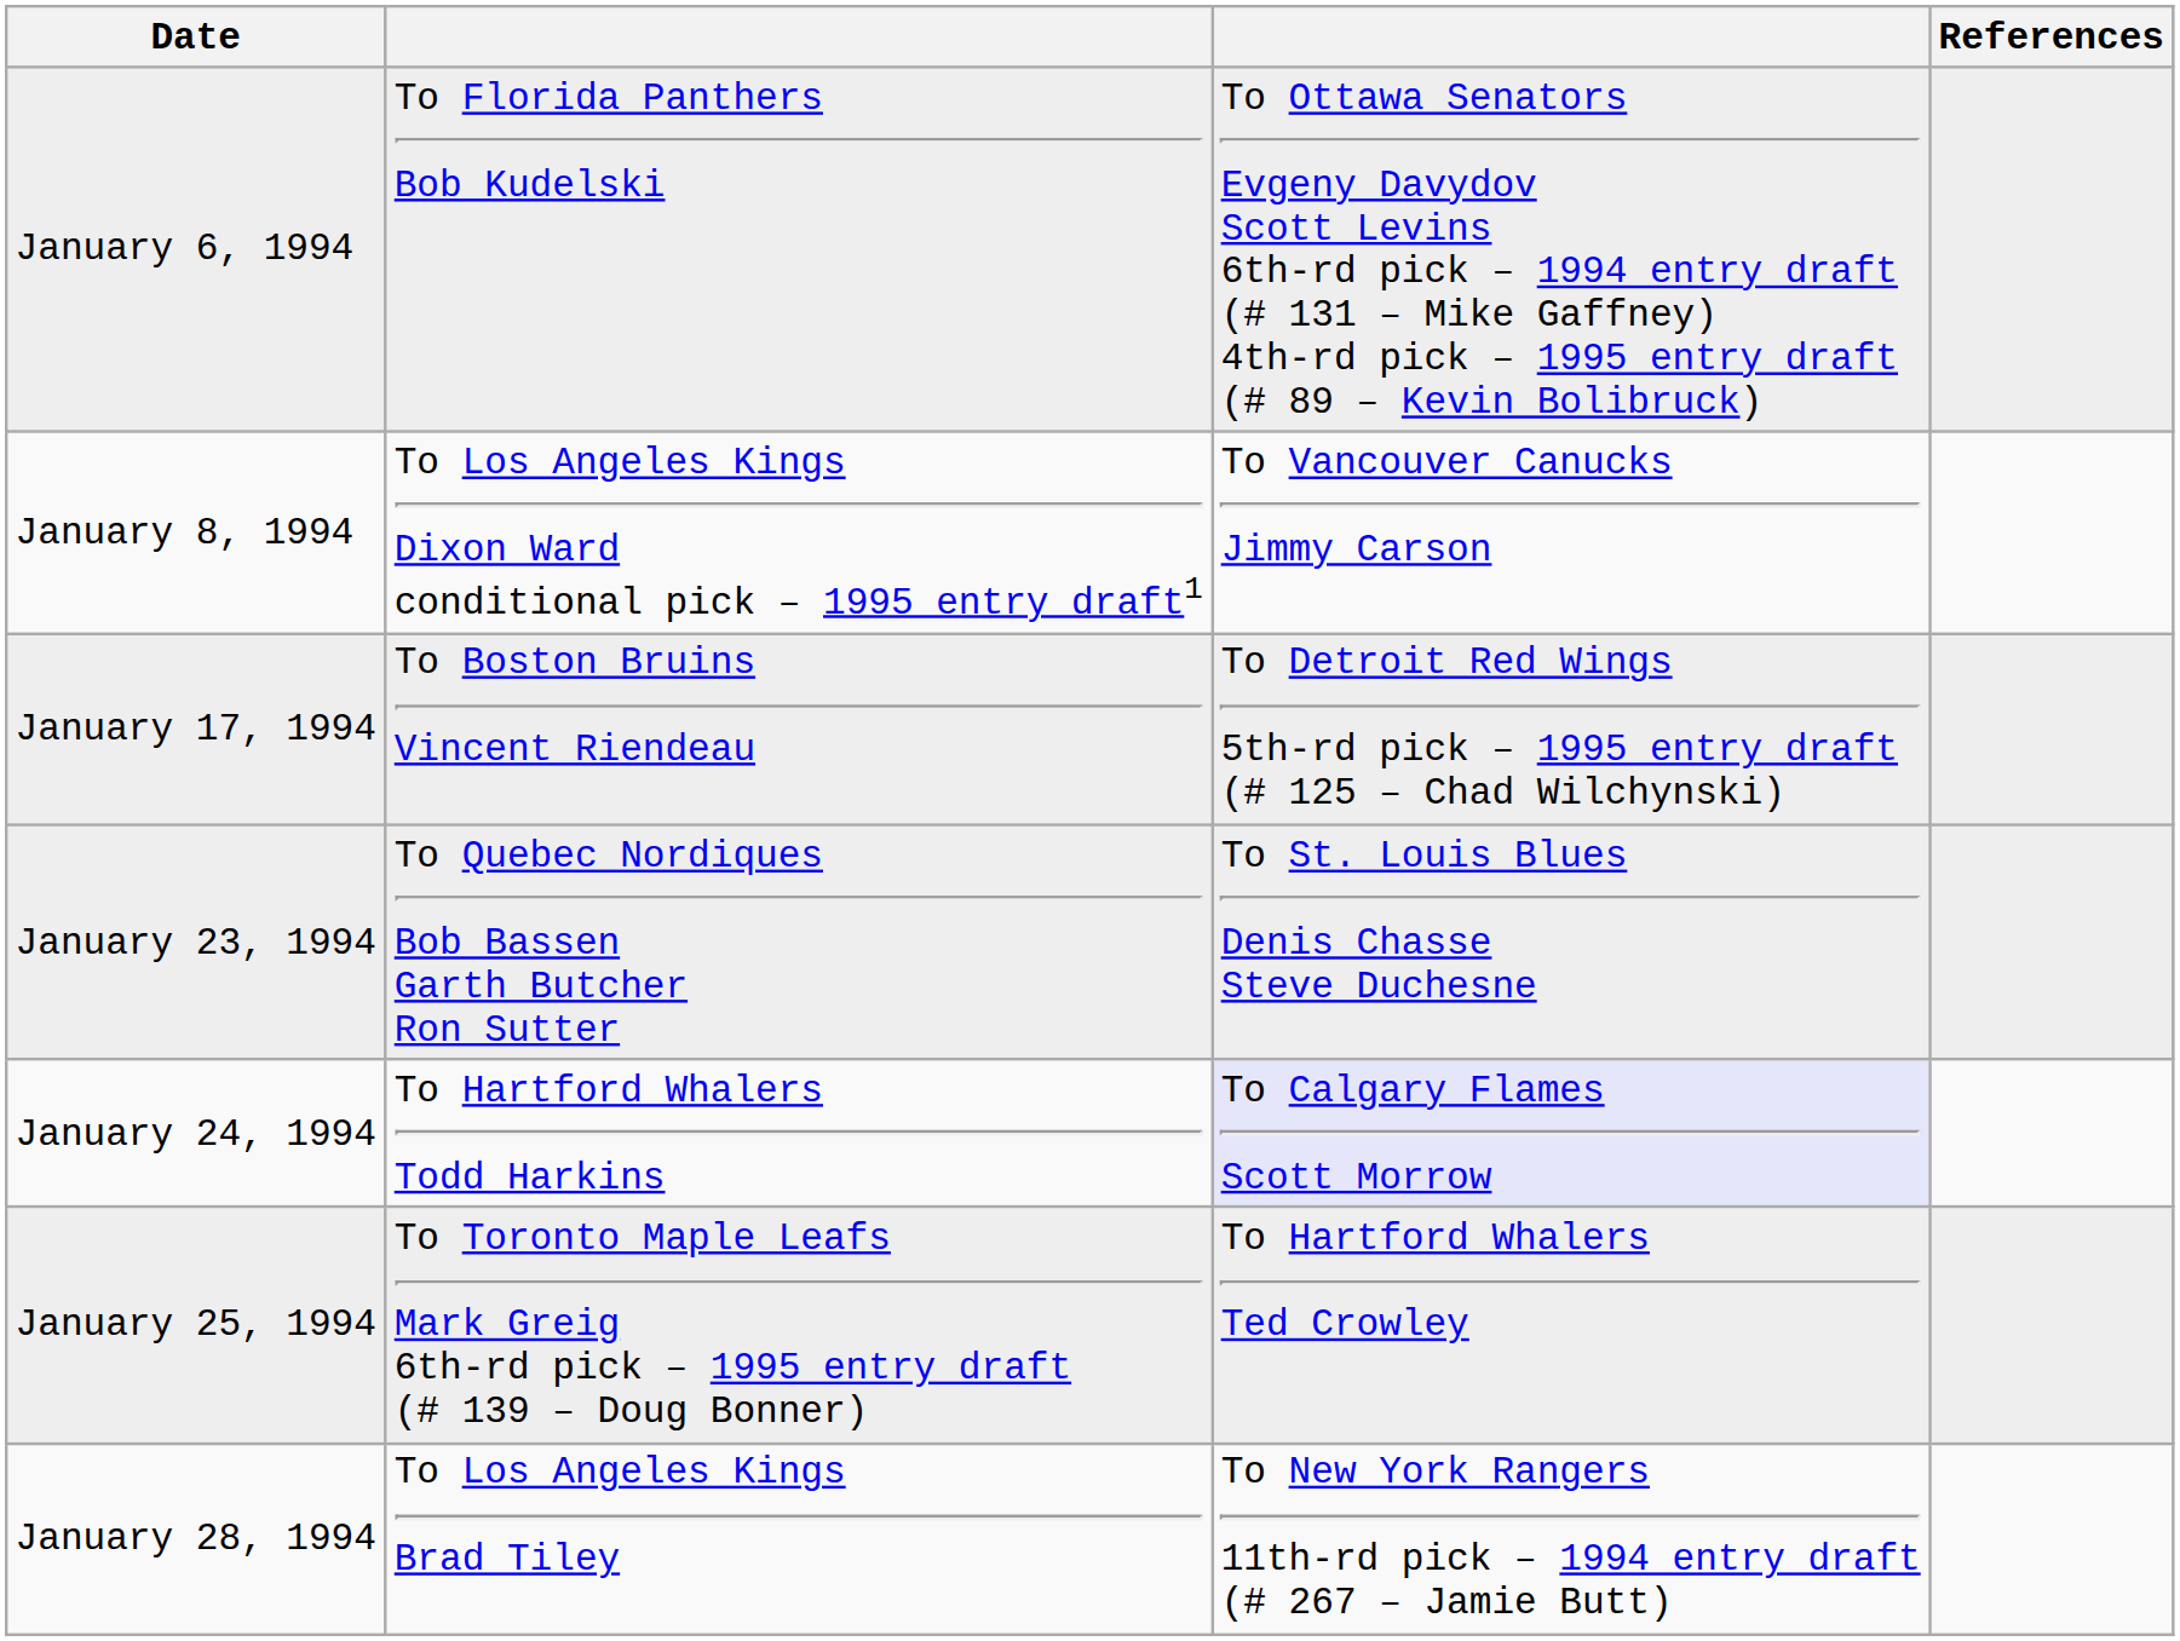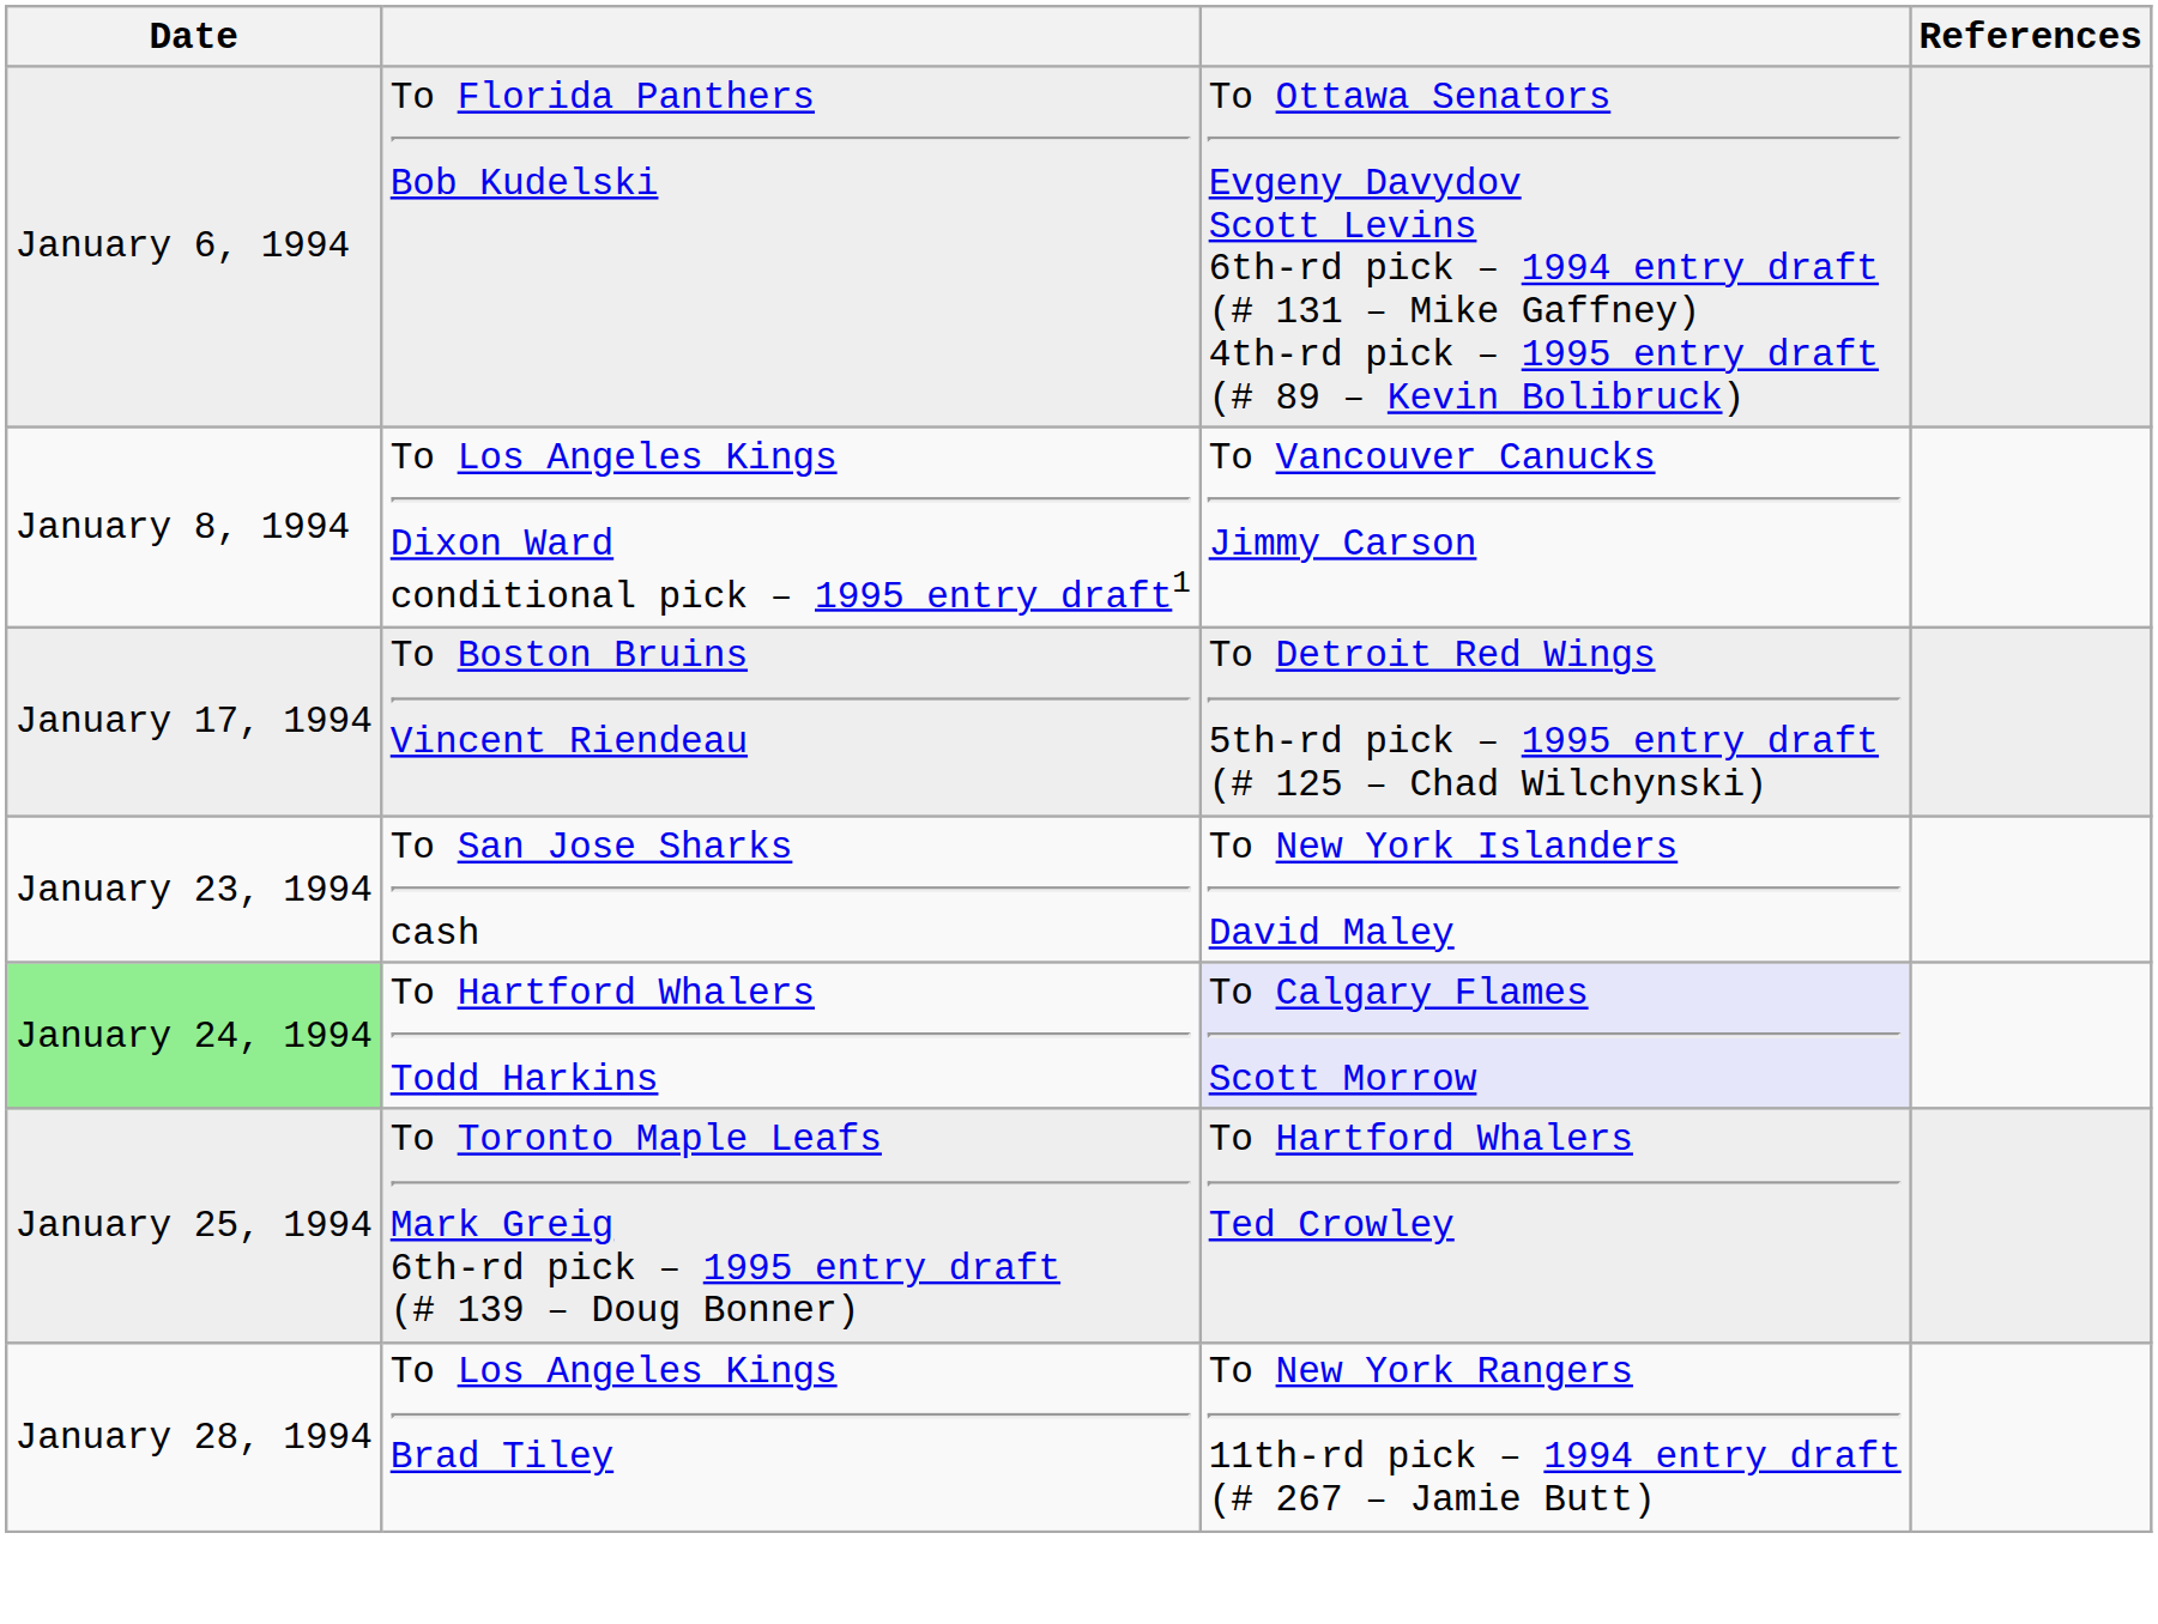+ row: January 23, 1994 | To San Jose Sharks cash | To New York Islanders David Maley
- row: January 23, 1994 | To Quebec Nordiques Bob Bassen Garth Butcher Ron Sutter | To St. Louis Blues Denis Chasse Steve Duchesne
To Hartford Whalers Todd Harkins | Date: no background -> lightgreen background
